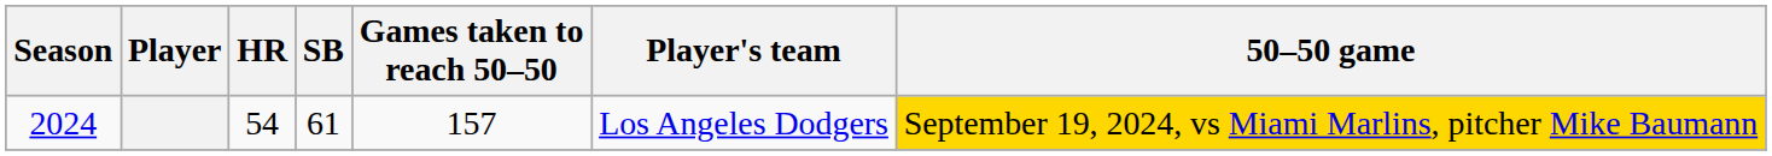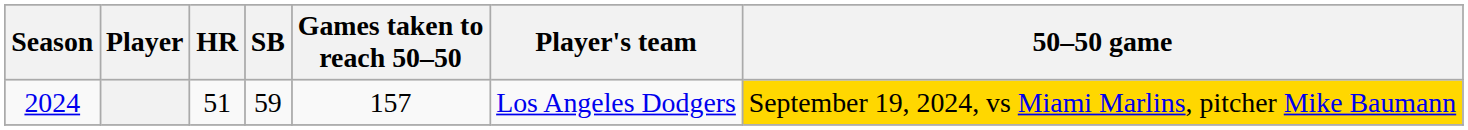2024 | HR: 54 -> 51
2024 | SB: 61 -> 59
